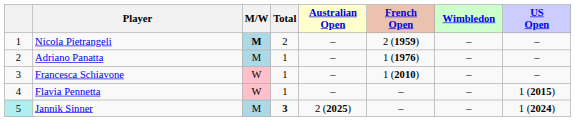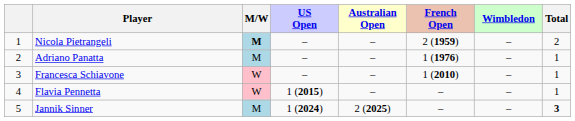columns swapped: Total <-> US Open
Jannik Sinner | column 1: paleturquoise background -> no background
